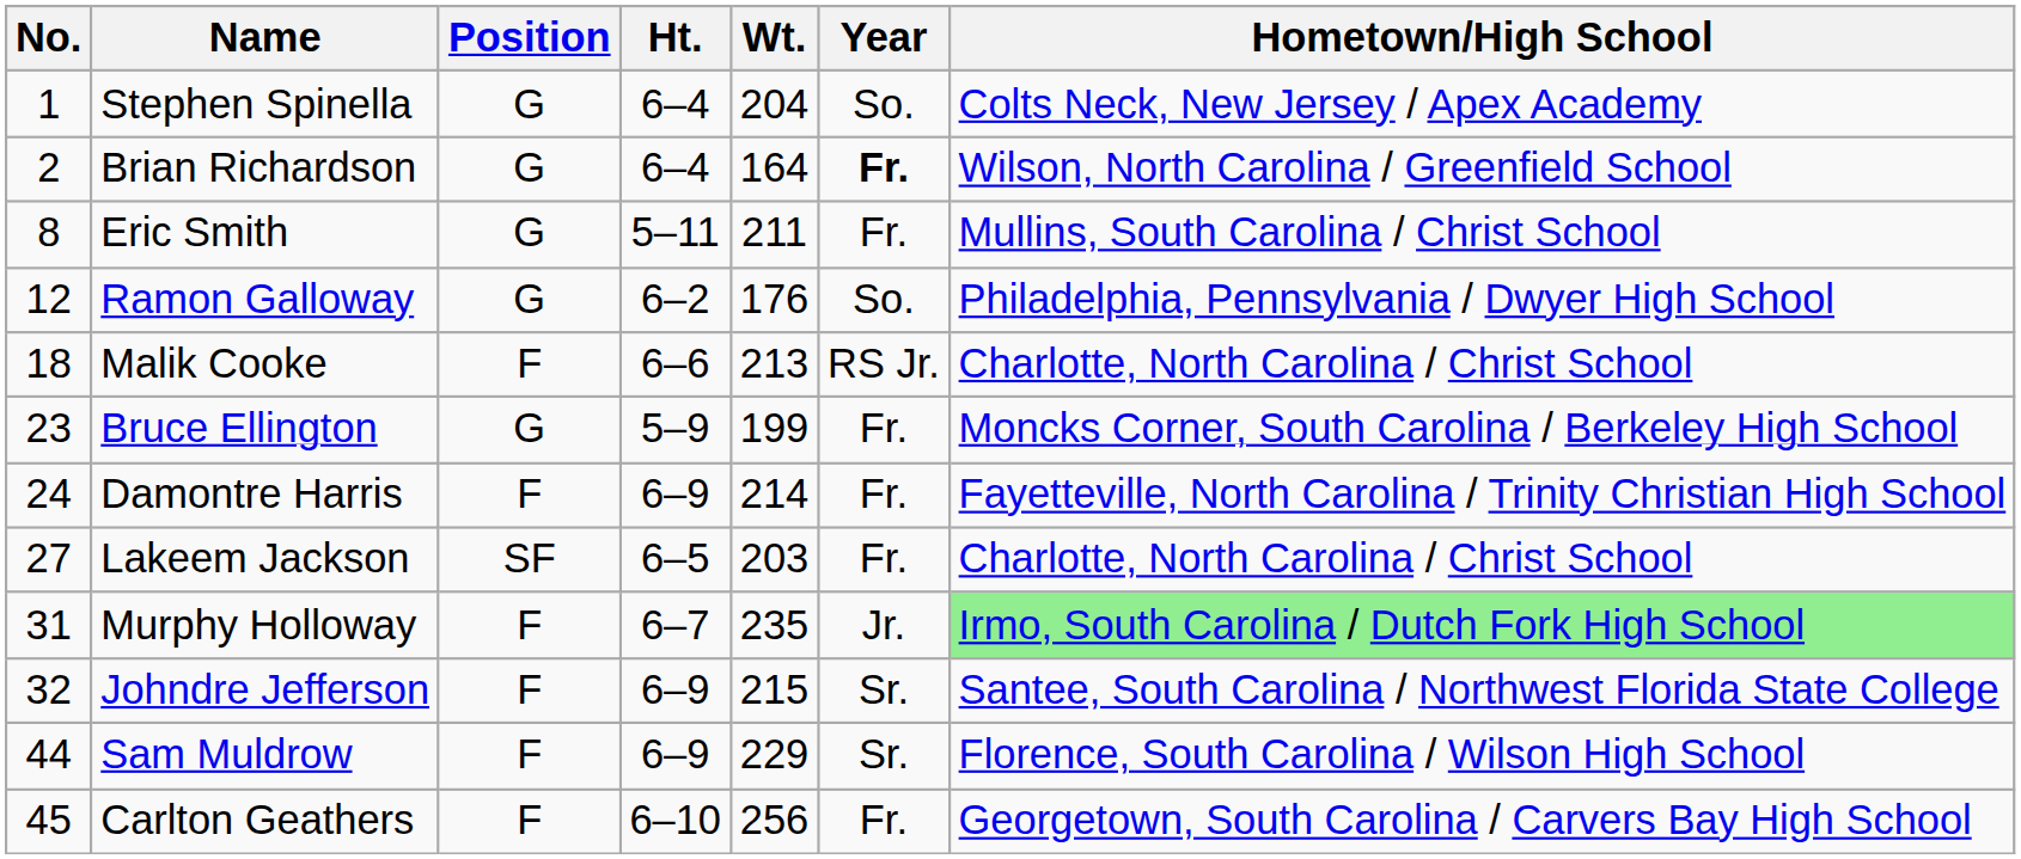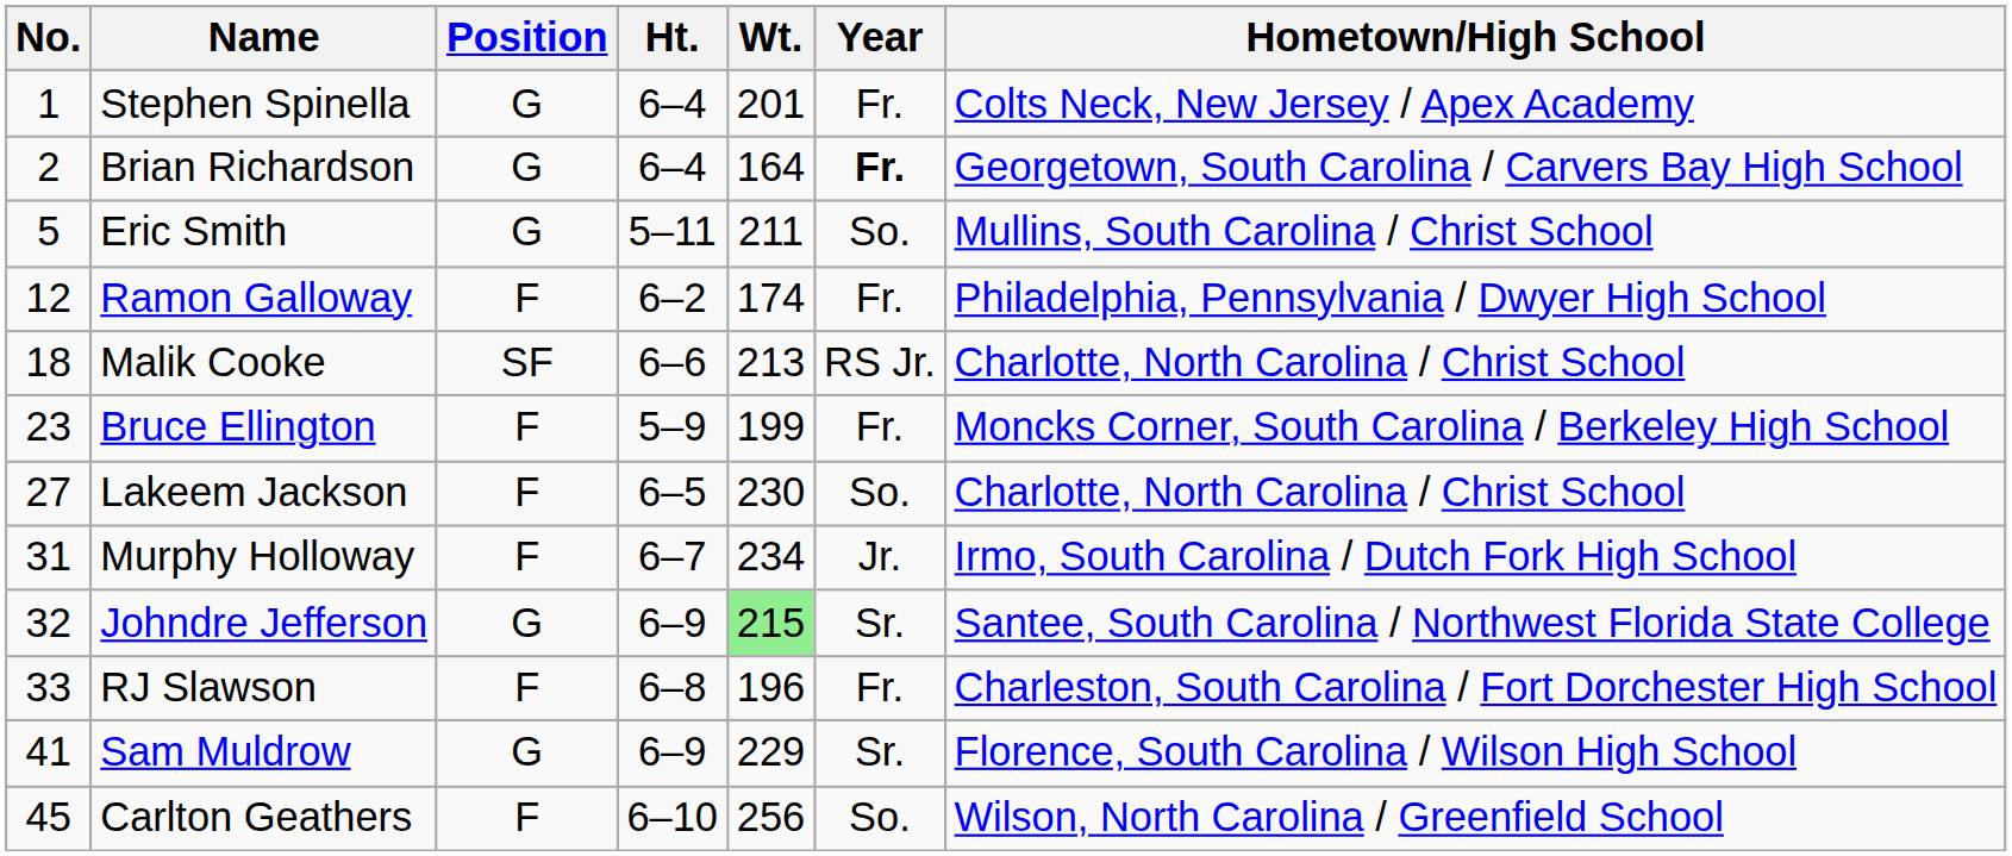Stephen Spinella | Wt.: 204 -> 201
Stephen Spinella | Year: So. -> Fr.
Brian Richardson | Hometown/High School: Wilson, North Carolina / Greenfield School -> Georgetown, South Carolina / Carvers Bay High School
Eric Smith | No.: 8 -> 5
Eric Smith | Year: Fr. -> So.
Ramon Galloway | Position: G -> F
Ramon Galloway | Wt.: 176 -> 174
Ramon Galloway | Year: So. -> Fr.
Malik Cooke | Position: F -> SF
Bruce Ellington | Position: G -> F
- row: 24 | Damontre Harris | F | 6–9 | 214 | Fr. | Fayetteville, North Carolina / Trinity Christian High School
Lakeem Jackson | Position: SF -> F
Lakeem Jackson | Wt.: 203 -> 230
Lakeem Jackson | Year: Fr. -> So.
Murphy Holloway | Wt.: 235 -> 234
Murphy Holloway | Hometown/High School: lightgreen background -> no background
Johndre Jefferson | Position: F -> G
Johndre Jefferson | Wt.: no background -> lightgreen background
+ row: 33 | RJ Slawson | F | 6–8 | 196 | Fr. | Charleston, South Carolina / Fort Dorchester High School
Sam Muldrow | No.: 44 -> 41
Sam Muldrow | Position: F -> G
Carlton Geathers | Year: Fr. -> So.
Carlton Geathers | Hometown/High School: Georgetown, South Carolina / Carvers Bay High School -> Wilson, North Carolina / Greenfield School
